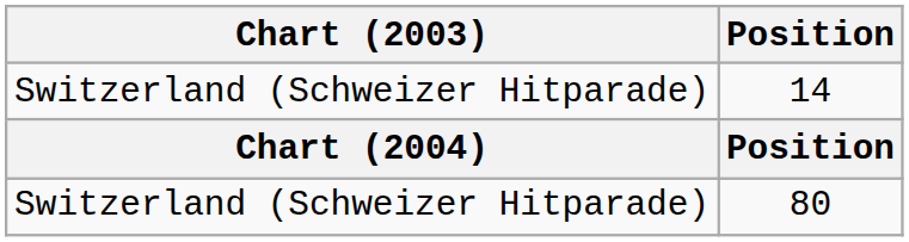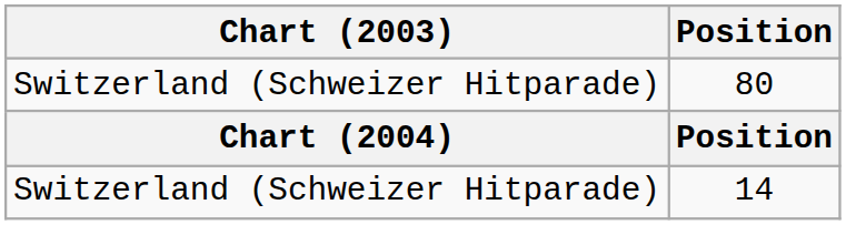rows swapped: 14 <-> 80
